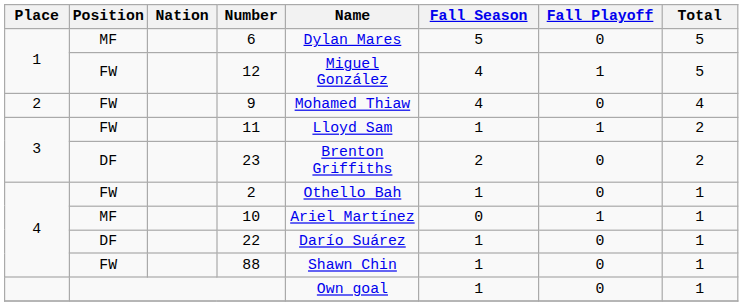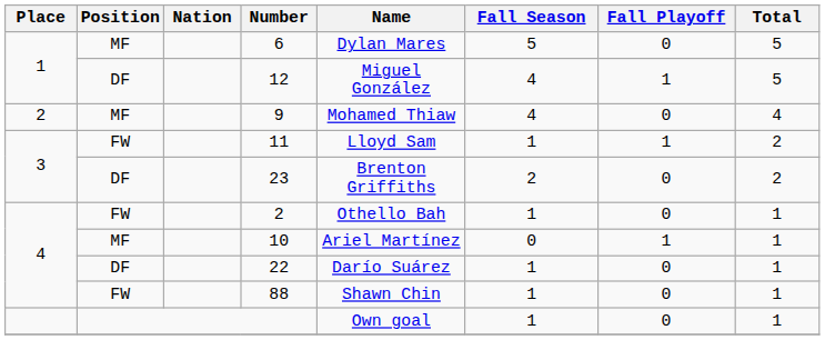12 | Position: FW -> DF
9 | Position: FW -> MF
